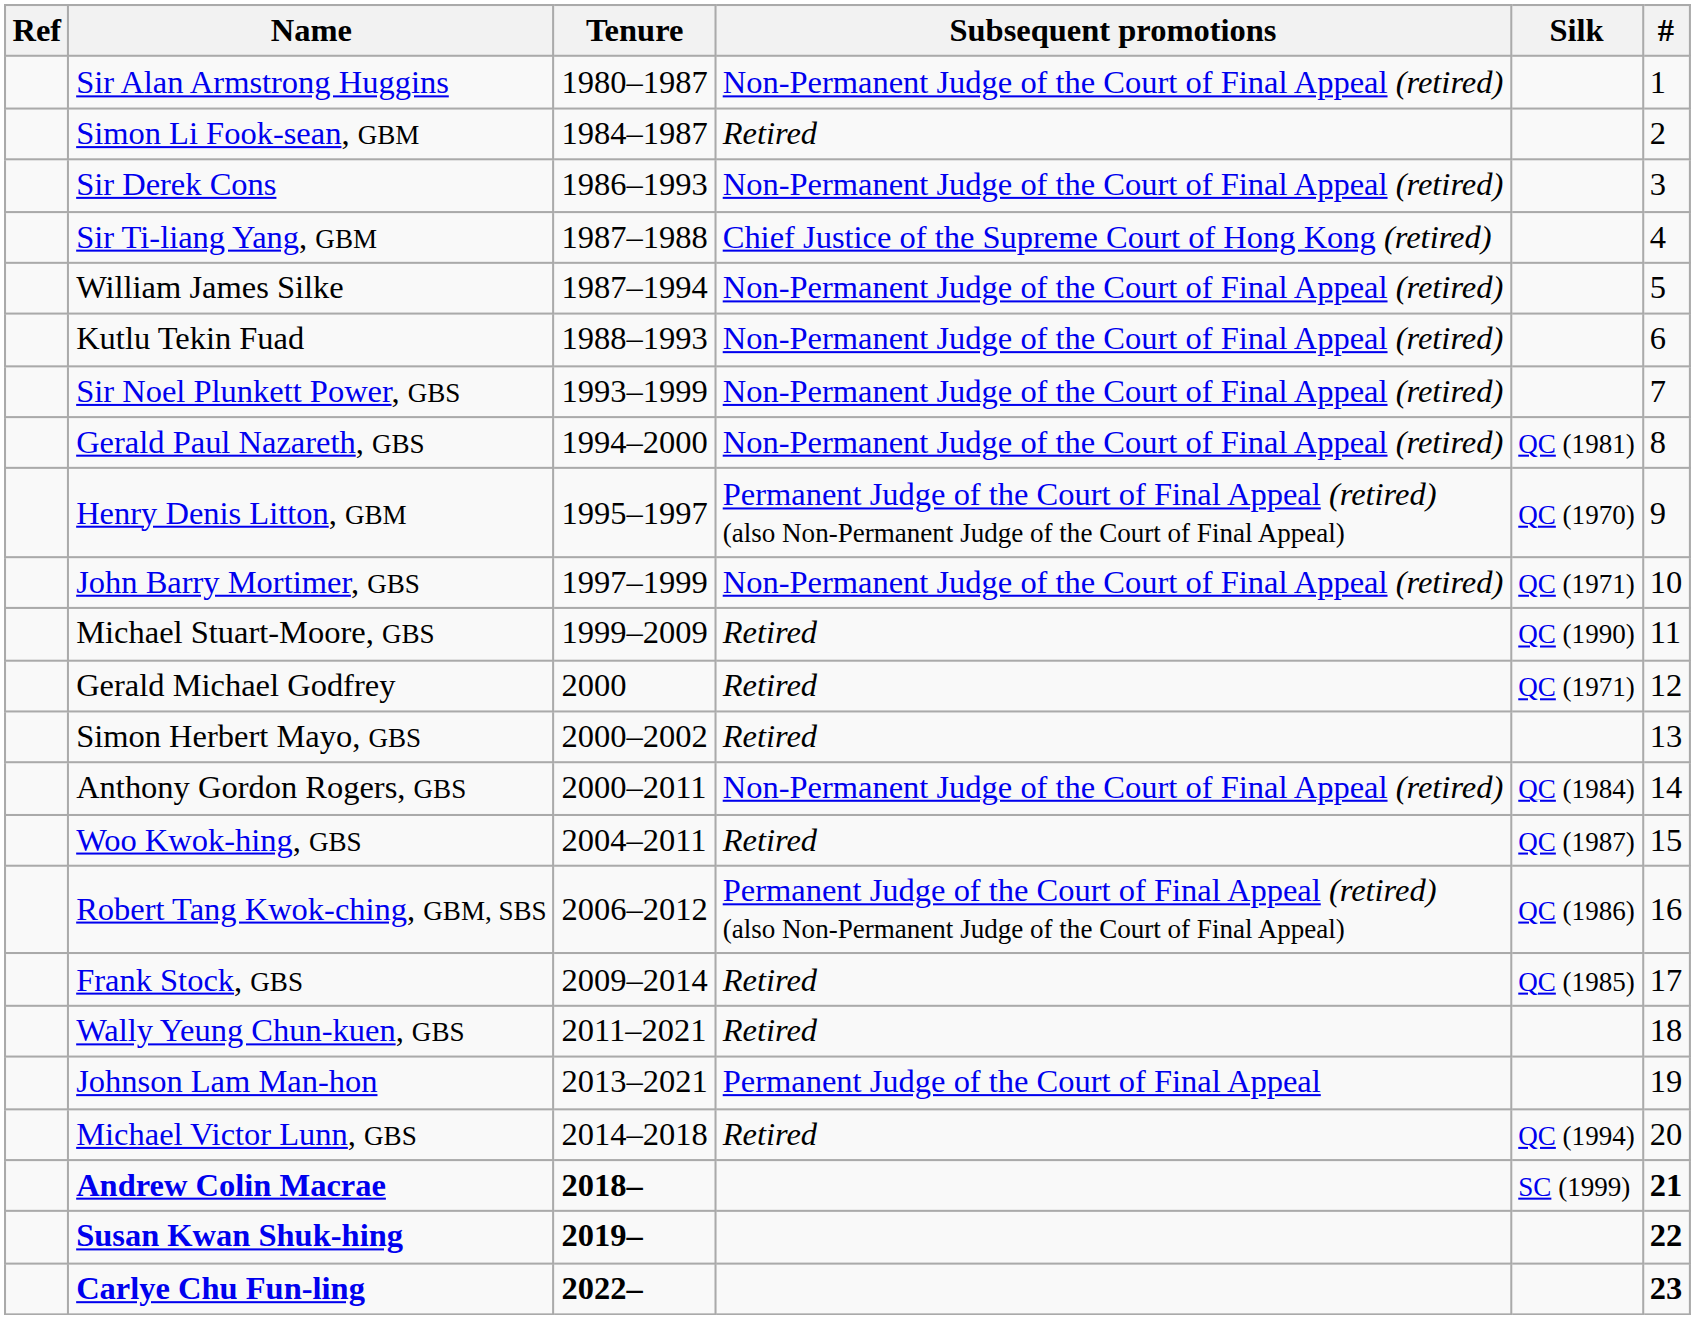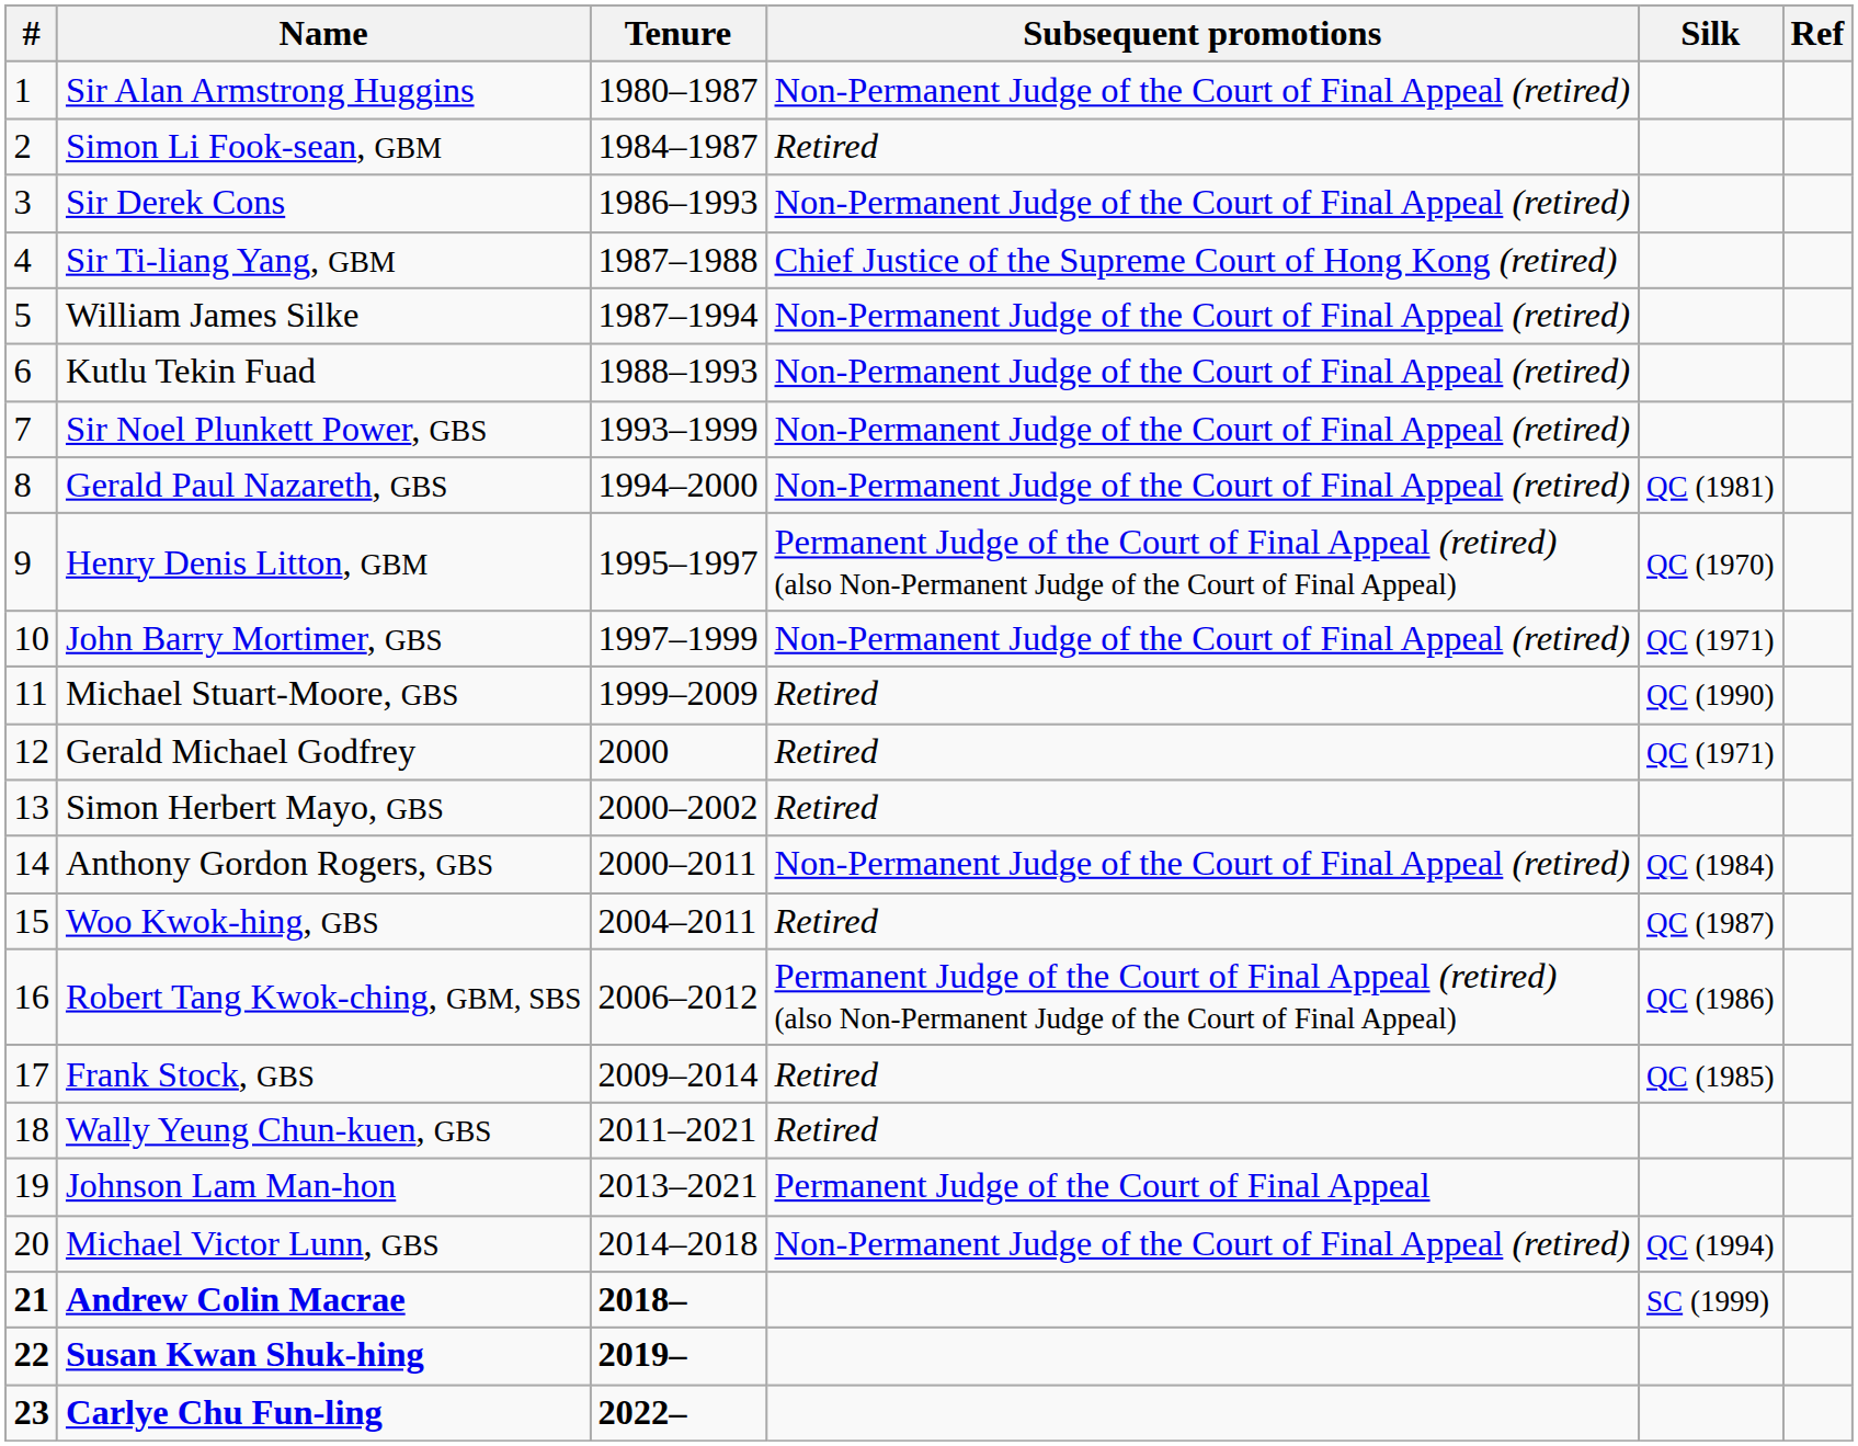columns swapped: # <-> Ref
Michael Victor Lunn, GBS | Subsequent promotions: Retired -> Non-Permanent Judge of the Court of Final Appeal (retired)
